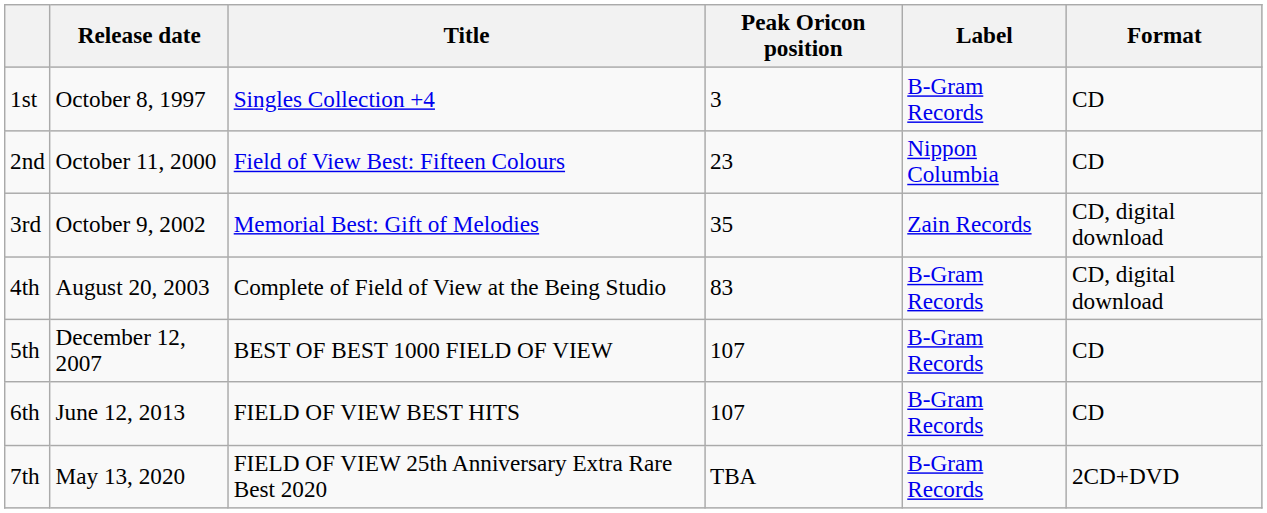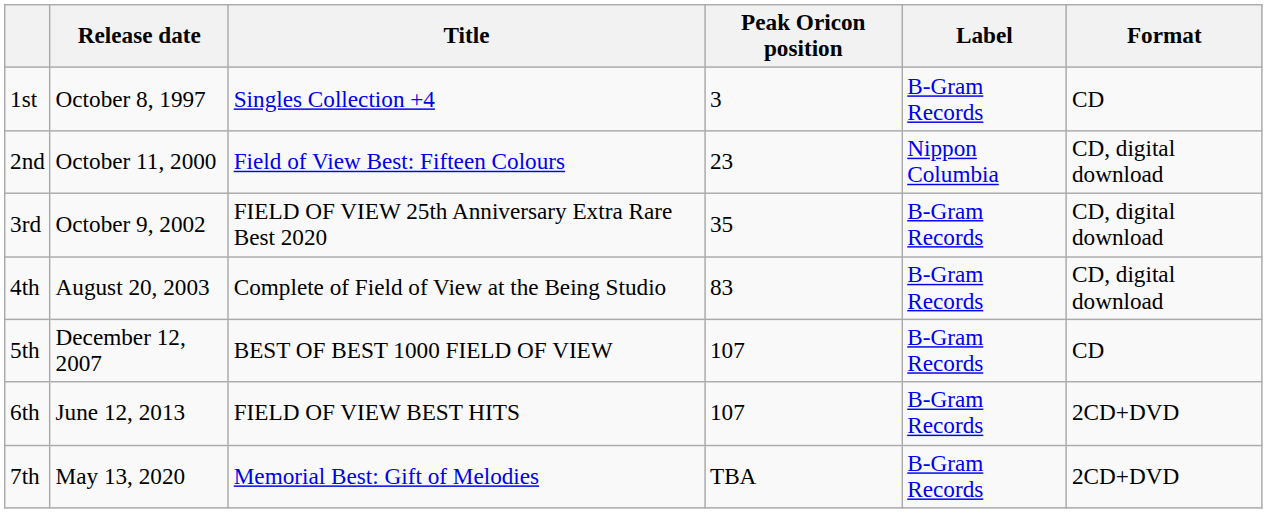2nd | Format: CD -> CD, digital download
3rd | Title: Memorial Best: Gift of Melodies -> FIELD OF VIEW 25th Anniversary Extra Rare Best 2020
3rd | Label: Zain Records -> B-Gram Records
6th | Format: CD -> 2CD+DVD
7th | Title: FIELD OF VIEW 25th Anniversary Extra Rare Best 2020 -> Memorial Best: Gift of Melodies
